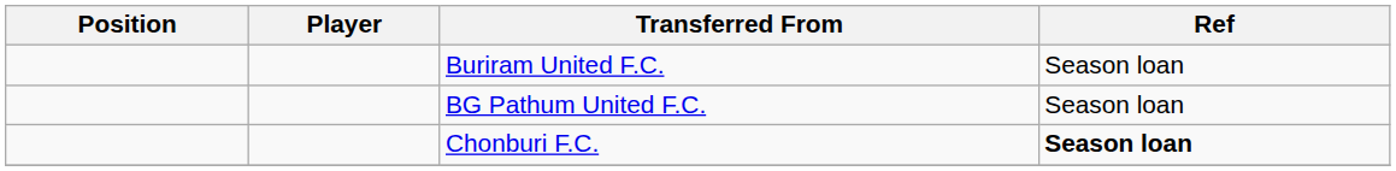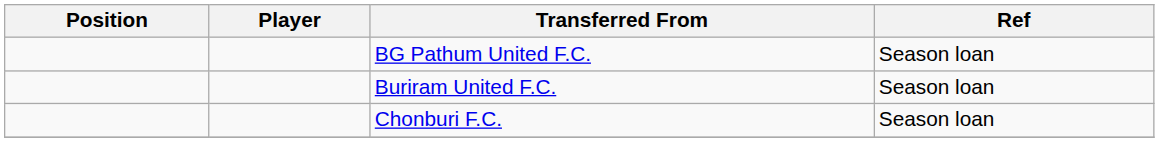rows swapped: BG Pathum United F.C. <-> Buriram United F.C.
Chonburi F.C. | Ref: bold -> normal
